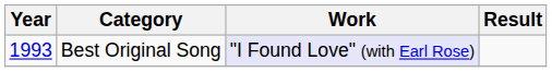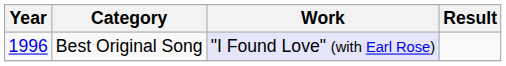Best Original Song | Year: 1993 -> 1996
